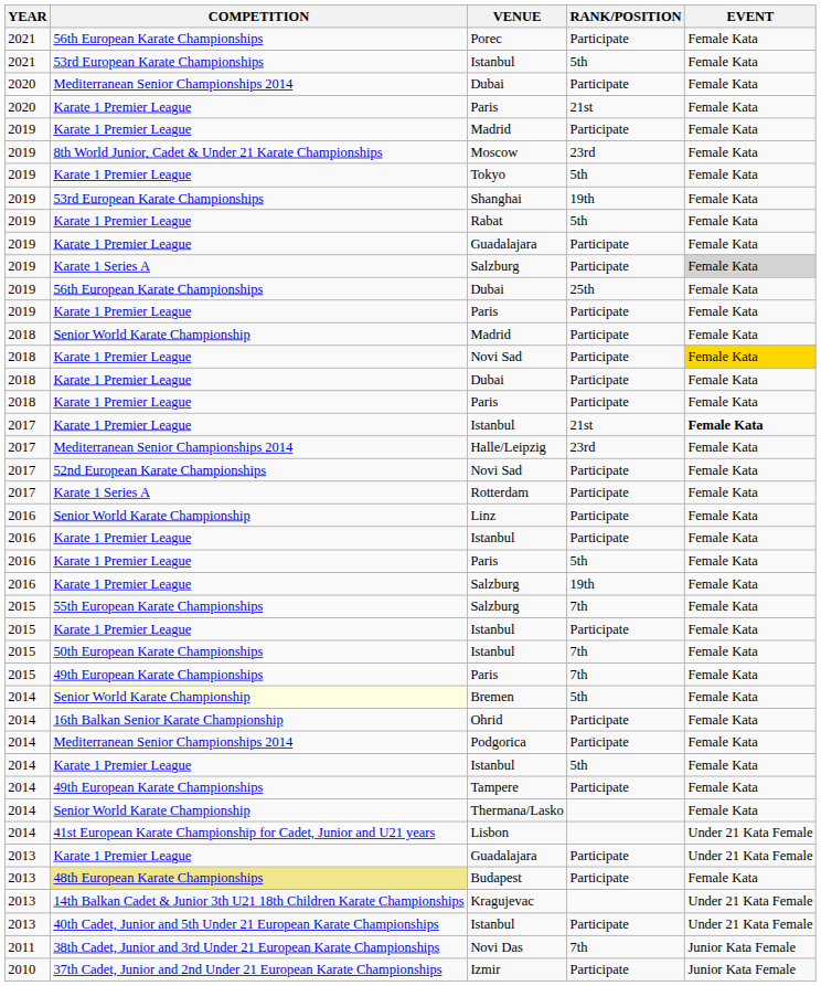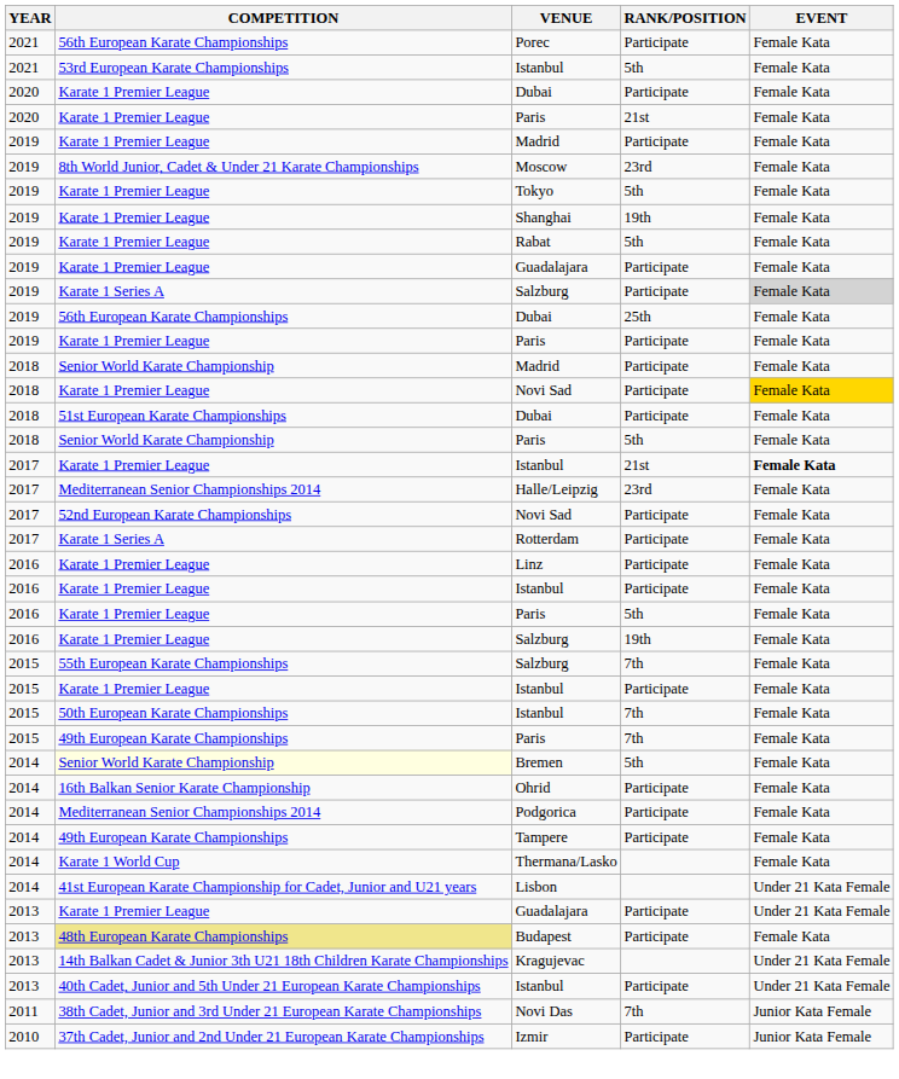2020 / Dubai | COMPETITION: Mediterranean Senior Championships 2014 -> Karate 1 Premier League
Shanghai | COMPETITION: 53rd European Karate Championships -> Karate 1 Premier League
2018 / Dubai | COMPETITION: Karate 1 Premier League -> 51st European Karate Championships
2018 / Paris | COMPETITION: Karate 1 Premier League -> Senior World Karate Championship
2018 / Paris | RANK/POSITION: Participate -> 5th
Linz | COMPETITION: Senior World Karate Championship -> Karate 1 Premier League
- row: 2014 | Karate 1 Premier League | Istanbul | 5th | Female Kata
Thermana/Lasko | COMPETITION: Senior World Karate Championship -> Karate 1 World Cup
